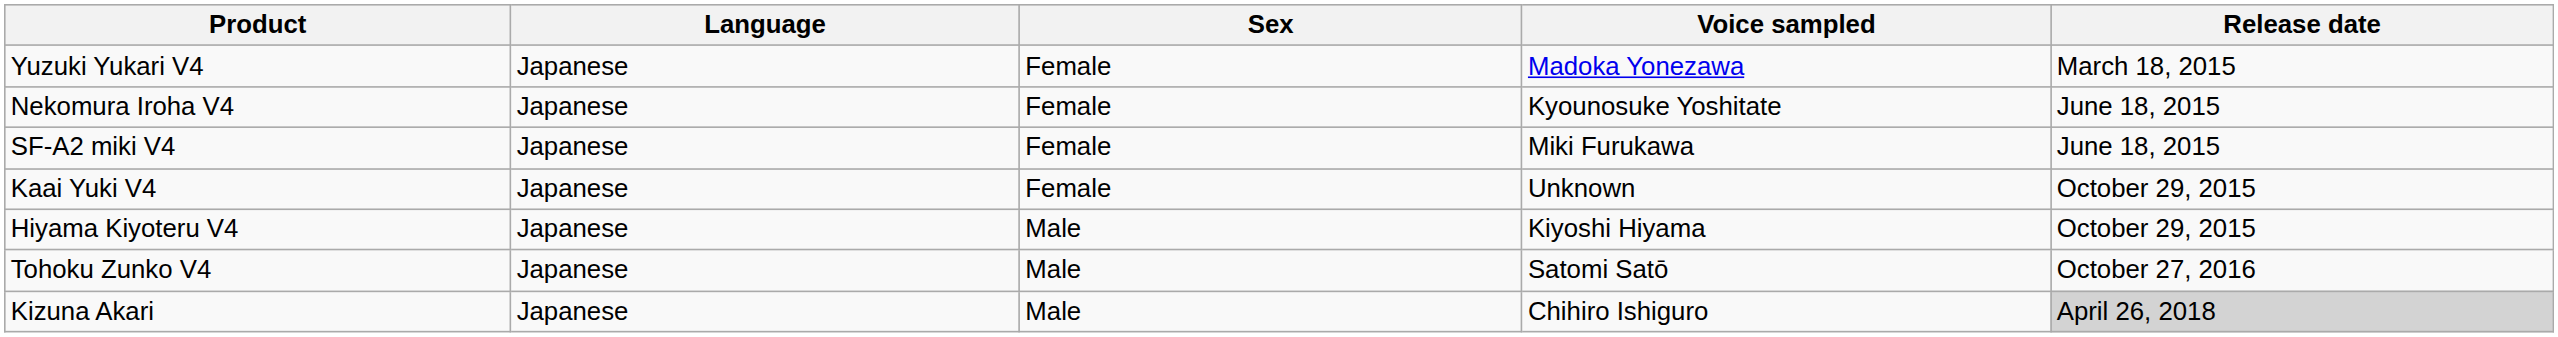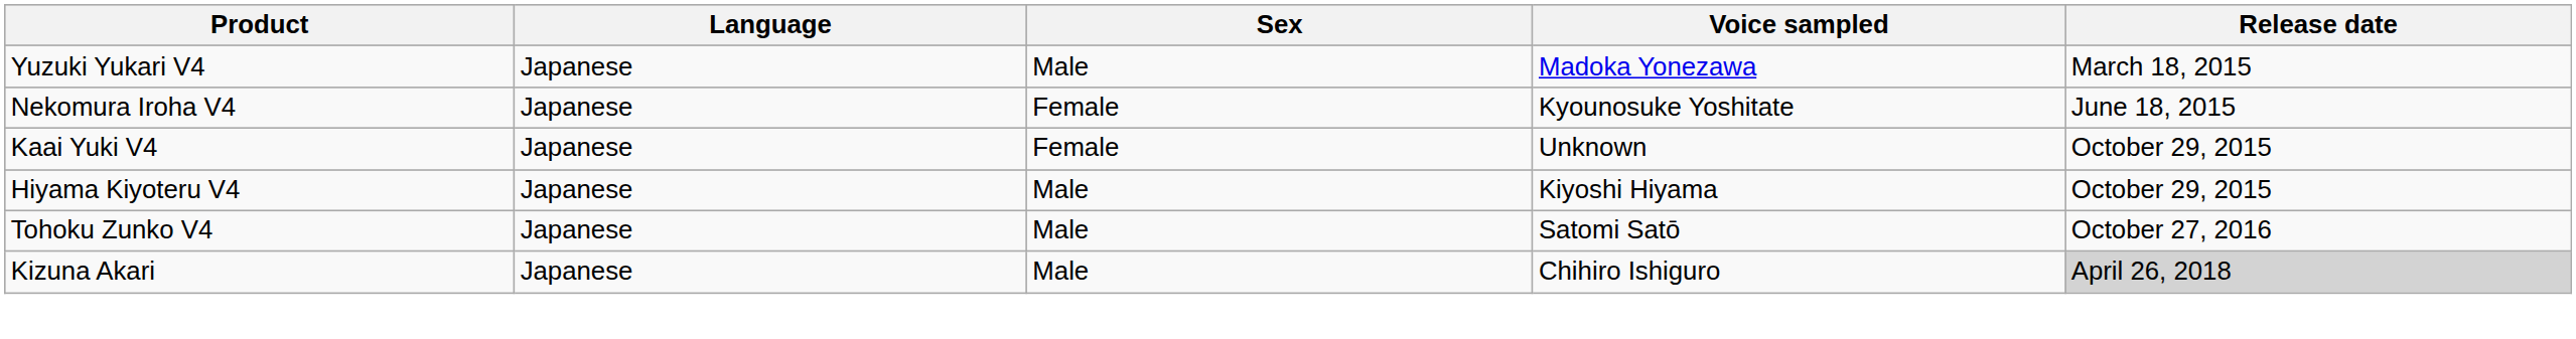Yuzuki Yukari V4 | Sex: Female -> Male
- row: SF-A2 miki V4 | Japanese | Female | Miki Furukawa | June 18, 2015
